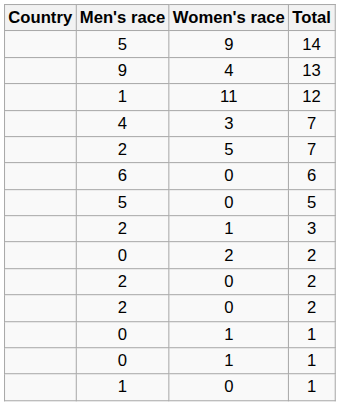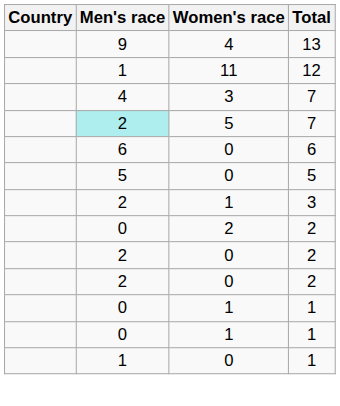- row: 5 | 9 | 14
5 / 7 | Men's race: no background -> paleturquoise background
